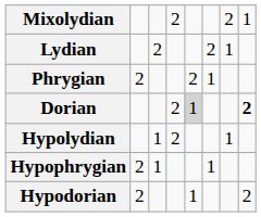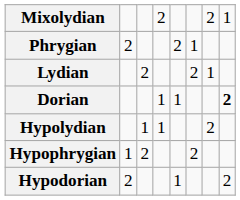rows swapped: Lydian <-> Phrygian
Dorian | column 4: 2 -> 1
Dorian | column 5: lightgrey background -> no background
Hypolydian | column 4: 2 -> 1
Hypolydian | column 7: 1 -> 2
Hypophrygian | column 2: 2 -> 1
Hypophrygian | column 3: 1 -> 2
Hypophrygian | column 6: 1 -> 2
